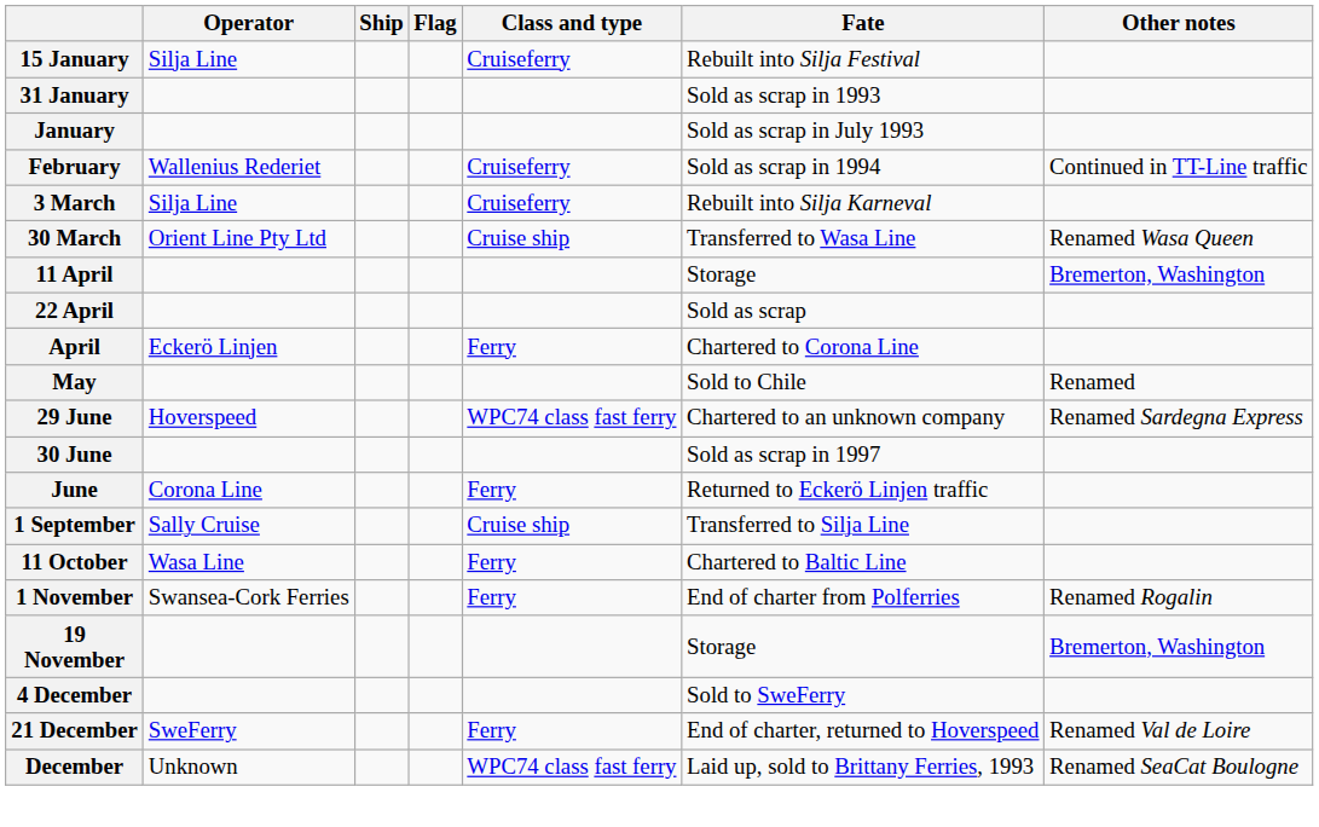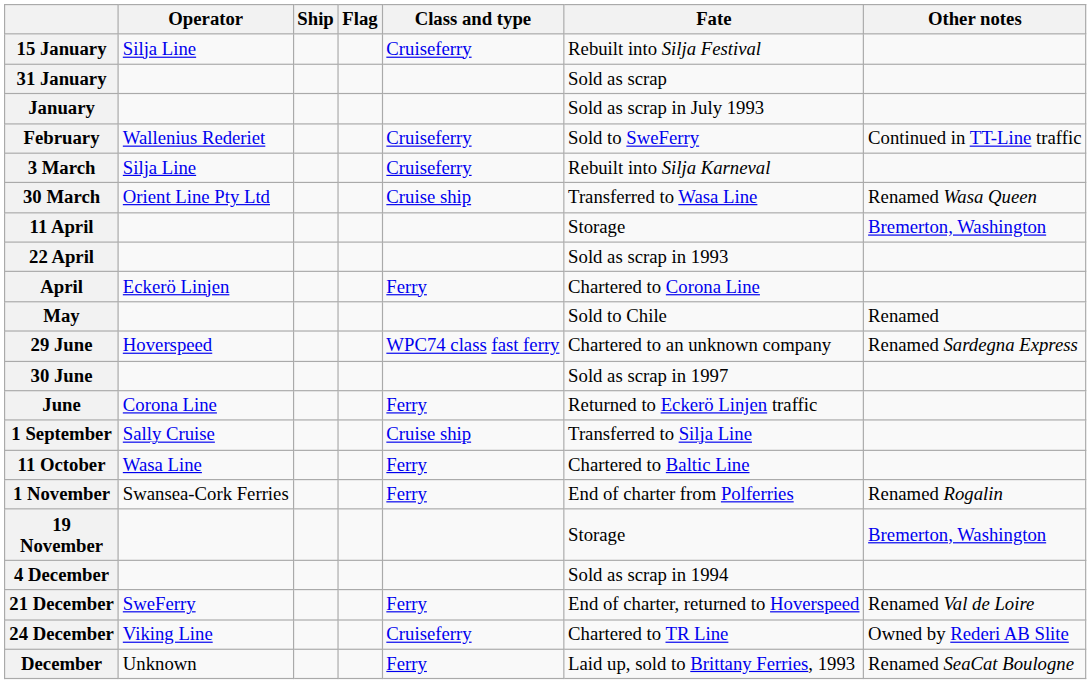31 January | Fate: Sold as scrap in 1993 -> Sold as scrap
February | Fate: Sold as scrap in 1994 -> Sold to SweFerry
22 April | Fate: Sold as scrap -> Sold as scrap in 1993
4 December | Fate: Sold to SweFerry -> Sold as scrap in 1994
+ row: 24 December | Viking Line | Cruiseferry | Chartered to TR Line | Owned by Rederi AB Slite
December | Class and type: WPC74 class fast ferry -> Ferry
